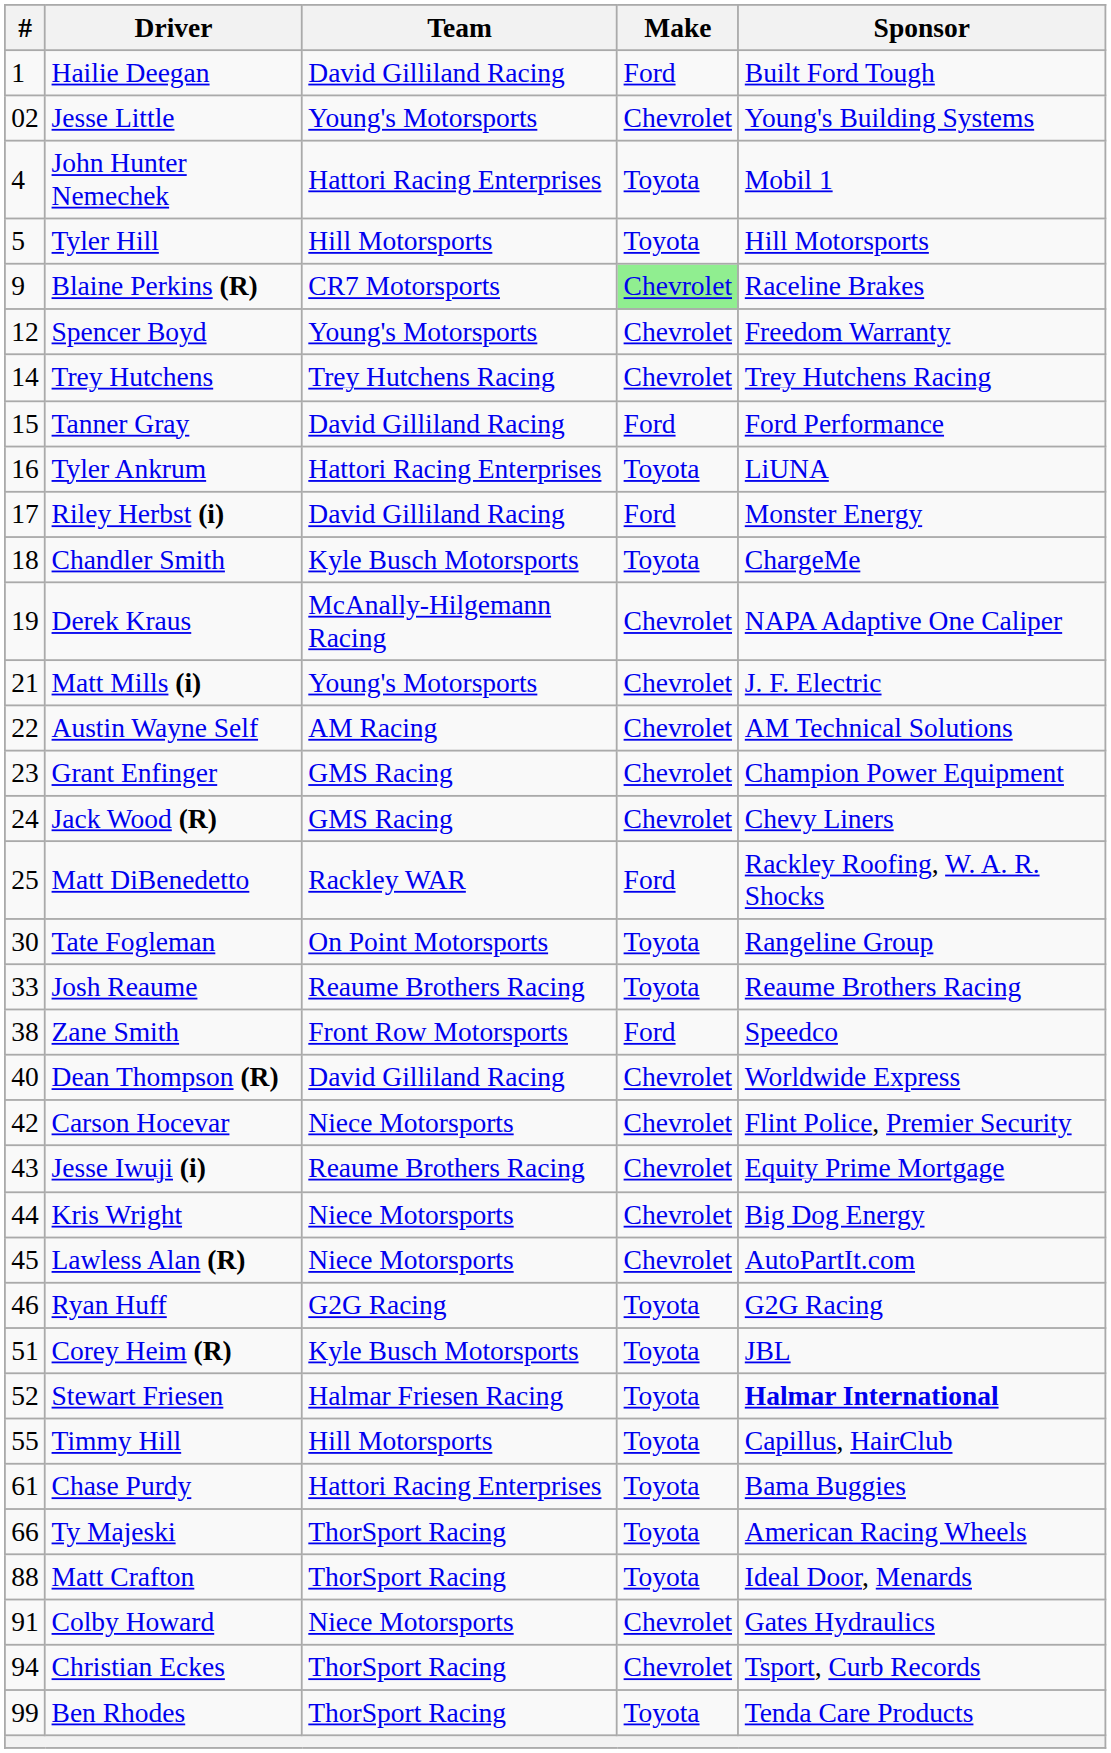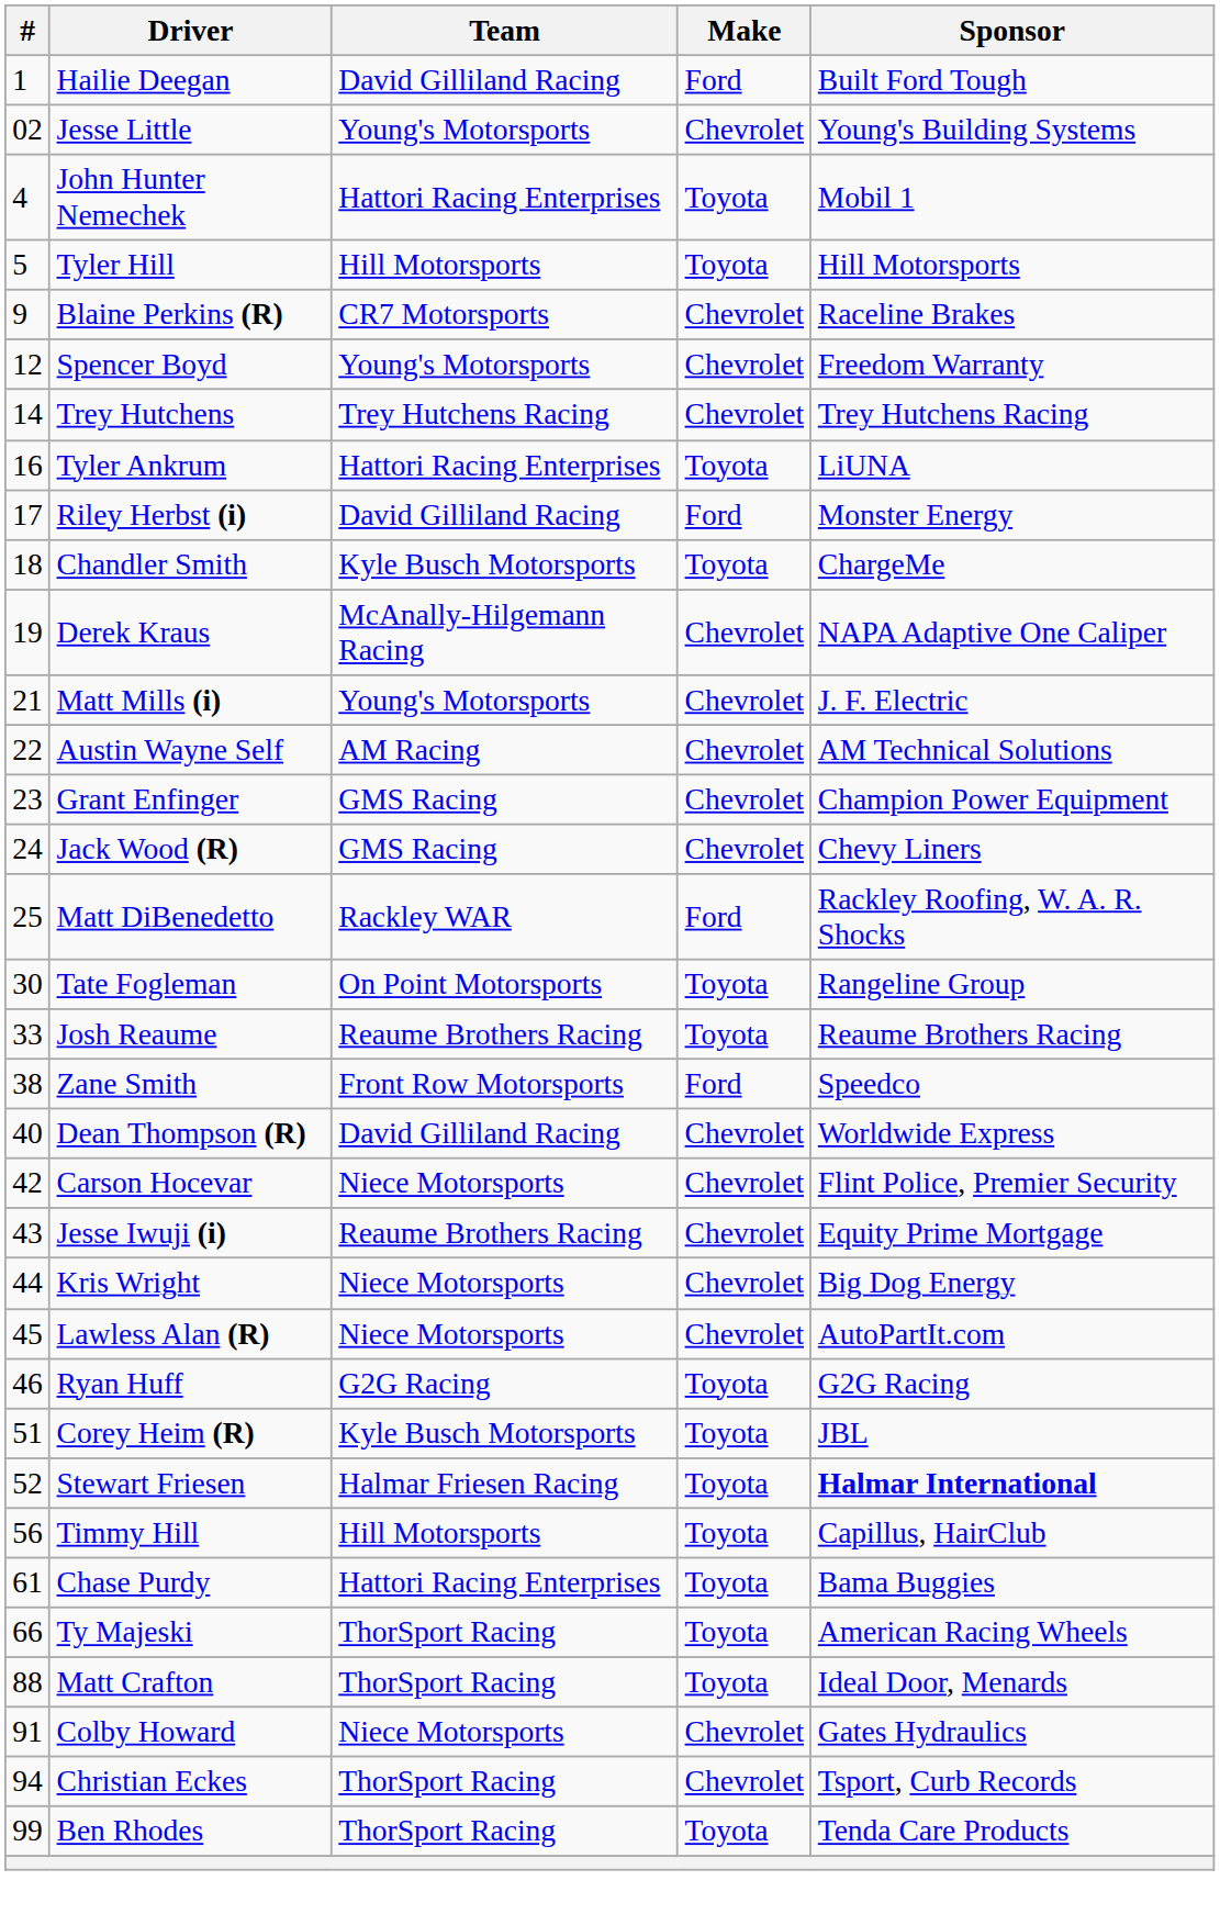Blaine Perkins (R) | Make: lightgreen background -> no background
- row: 15 | Tanner Gray | David Gilliland Racing | Ford | Ford Performance
Timmy Hill | #: 55 -> 56
